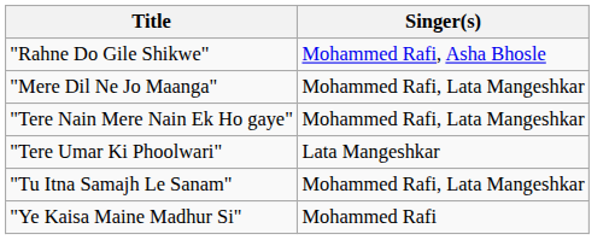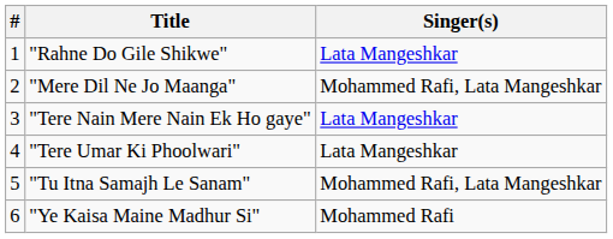+ column: # | 1 | 2 | 3 | 4 | 5 | 6
"Rahne Do Gile Shikwe" | Singer(s): Mohammed Rafi, Asha Bhosle -> Lata Mangeshkar
"Tere Nain Mere Nain Ek Ho gaye" | Singer(s): Mohammed Rafi, Lata Mangeshkar -> Lata Mangeshkar
